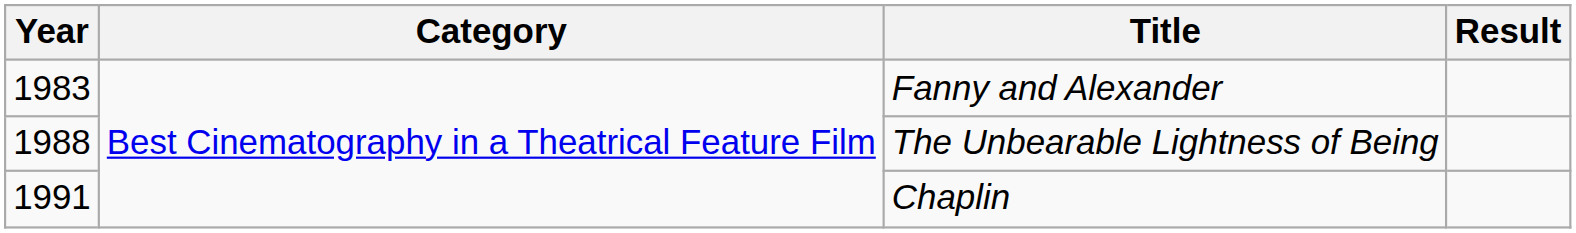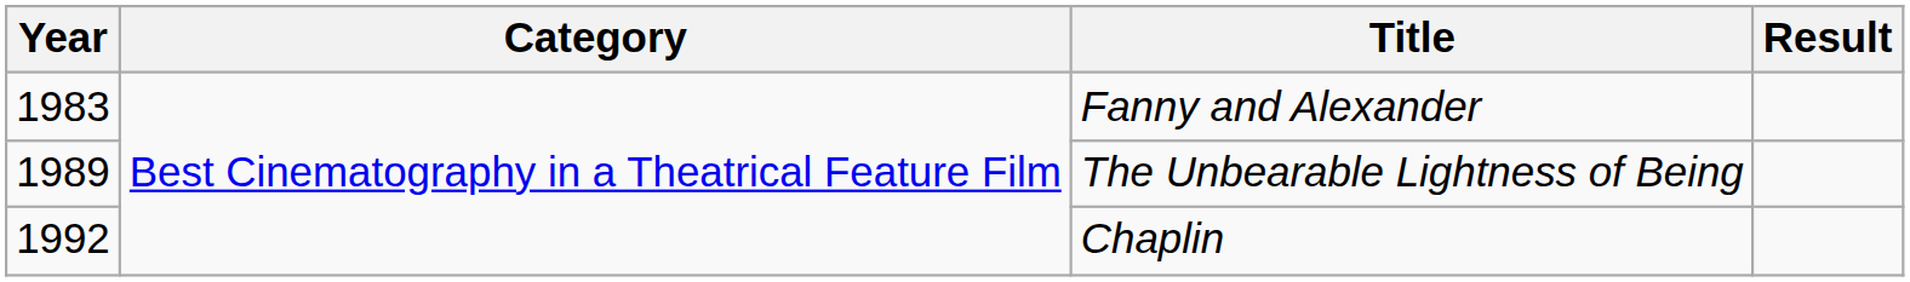The Unbearable Lightness of Being | Year: 1988 -> 1989
Chaplin | Year: 1991 -> 1992
